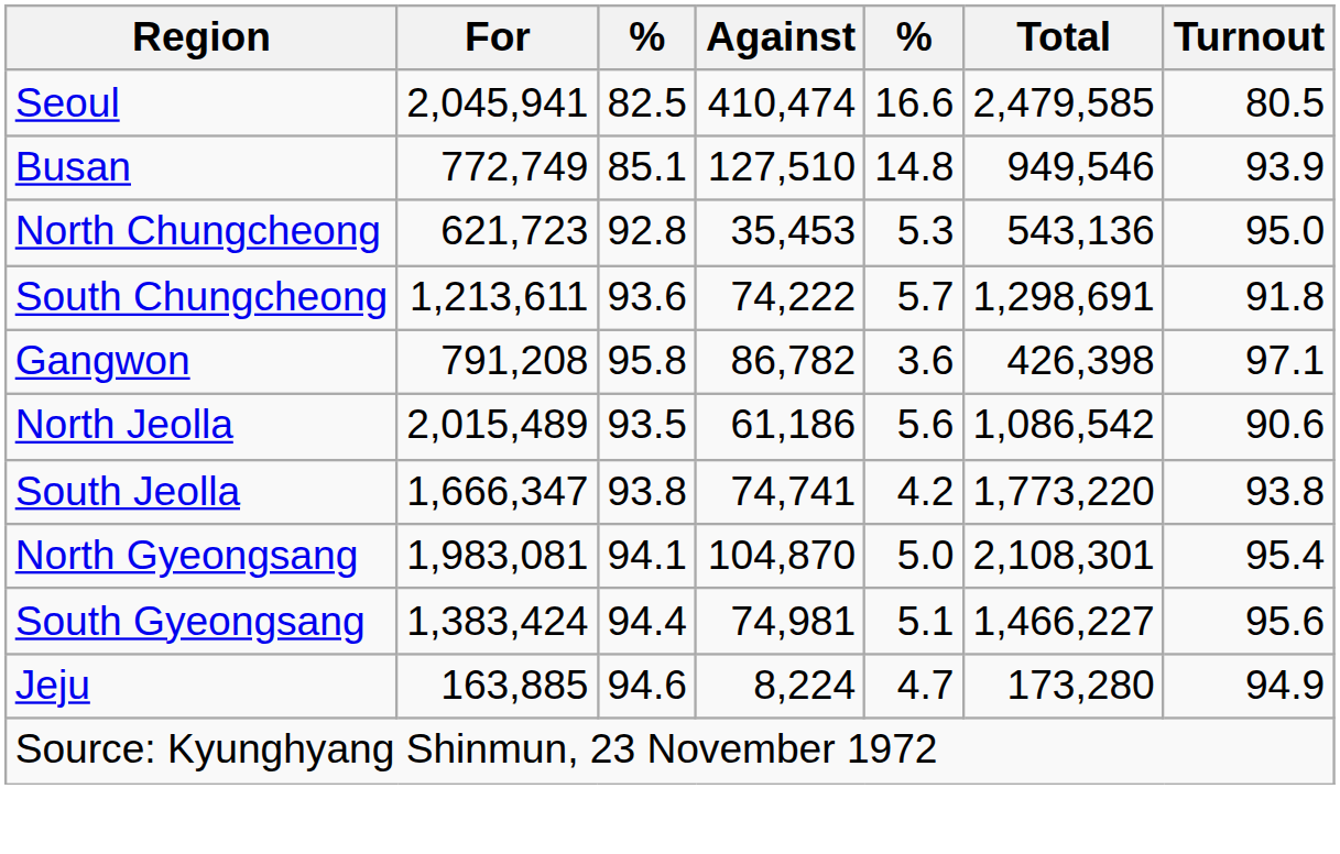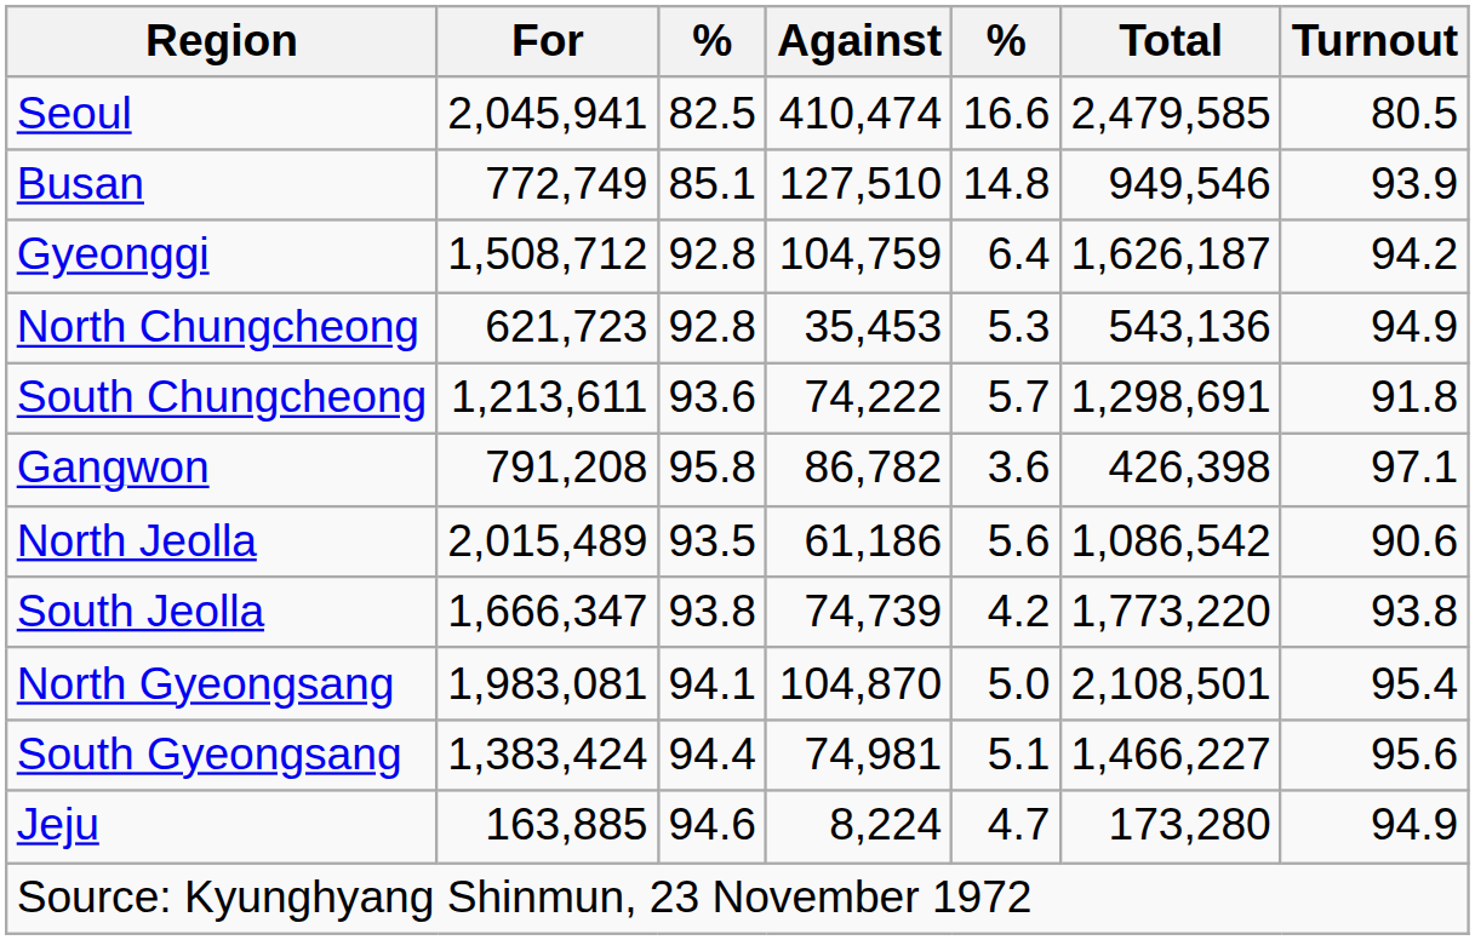+ row: Gyeonggi | 1,508,712 | 92.8 | 104,759 | 6.4 | 1,626,187 | 94.2
North Chungcheong | Turnout: 95.0 -> 94.9
South Jeolla | Against: 74,741 -> 74,739
North Gyeongsang | Total: 2,108,301 -> 2,108,501
